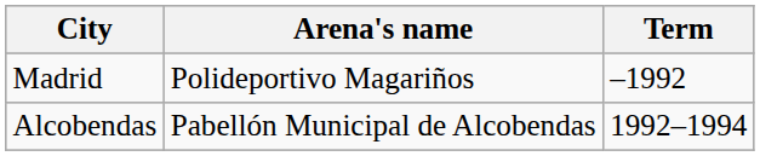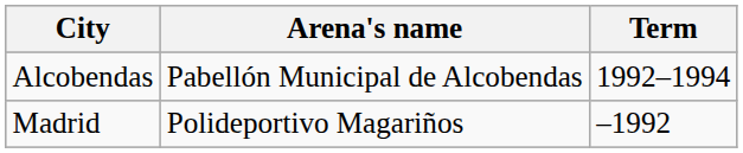rows swapped: Madrid <-> Alcobendas
